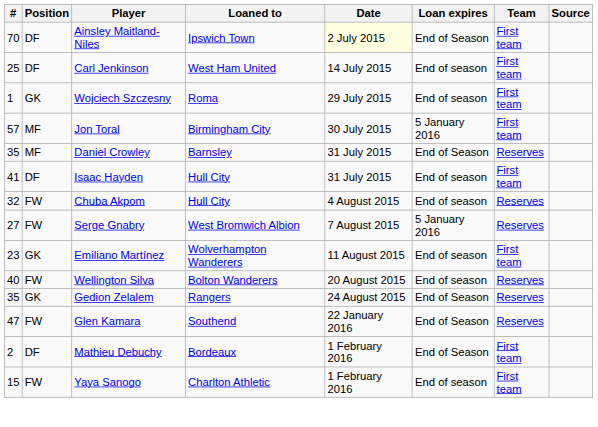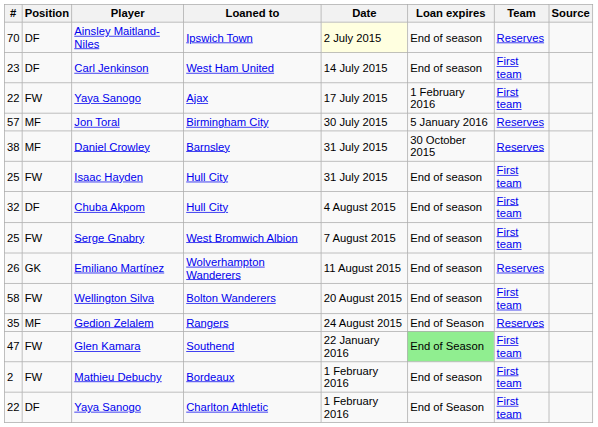Ainsley Maitland-Niles | Loan expires: End of Season -> End of season
Ainsley Maitland-Niles | Team: First team -> Reserves
Carl Jenkinson | #: 25 -> 23
+ row: 22 | FW | Yaya Sanogo | Ajax | 17 July 2015 | 1 February 2016 | First team
- row: 1 | GK | Wojciech Szczęsny | Roma | 29 July 2015 | End of season | First team
Jon Toral | Team: First team -> Reserves
Daniel Crowley | #: 35 -> 38
Daniel Crowley | Loan expires: End of Season -> 30 October 2015
Isaac Hayden | #: 41 -> 25
Isaac Hayden | Position: DF -> FW
Chuba Akpom | Position: FW -> DF
Chuba Akpom | Team: Reserves -> First team
Serge Gnabry | #: 27 -> 25
Serge Gnabry | Loan expires: 5 January 2016 -> End of season
Serge Gnabry | Team: Reserves -> First team
Emiliano Martínez | #: 23 -> 26
Emiliano Martínez | Team: First team -> Reserves
Wellington Silva | #: 40 -> 58
Wellington Silva | Team: Reserves -> First team
Gedion Zelalem | Position: GK -> MF
Glen Kamara | Loan expires: no background -> lightgreen background
Glen Kamara | Team: Reserves -> First team
Mathieu Debuchy | Position: DF -> FW
Mathieu Debuchy | Loan expires: End of Season -> End of season
Yaya Sanogo / Charlton Athletic | #: 15 -> 22
Yaya Sanogo / Charlton Athletic | Position: FW -> DF
Yaya Sanogo / Charlton Athletic | Loan expires: End of season -> End of Season
